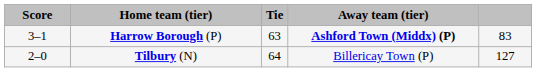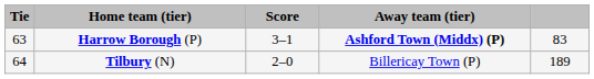columns swapped: Tie <-> Score
Tilbury (N) | column 5: 127 -> 189
